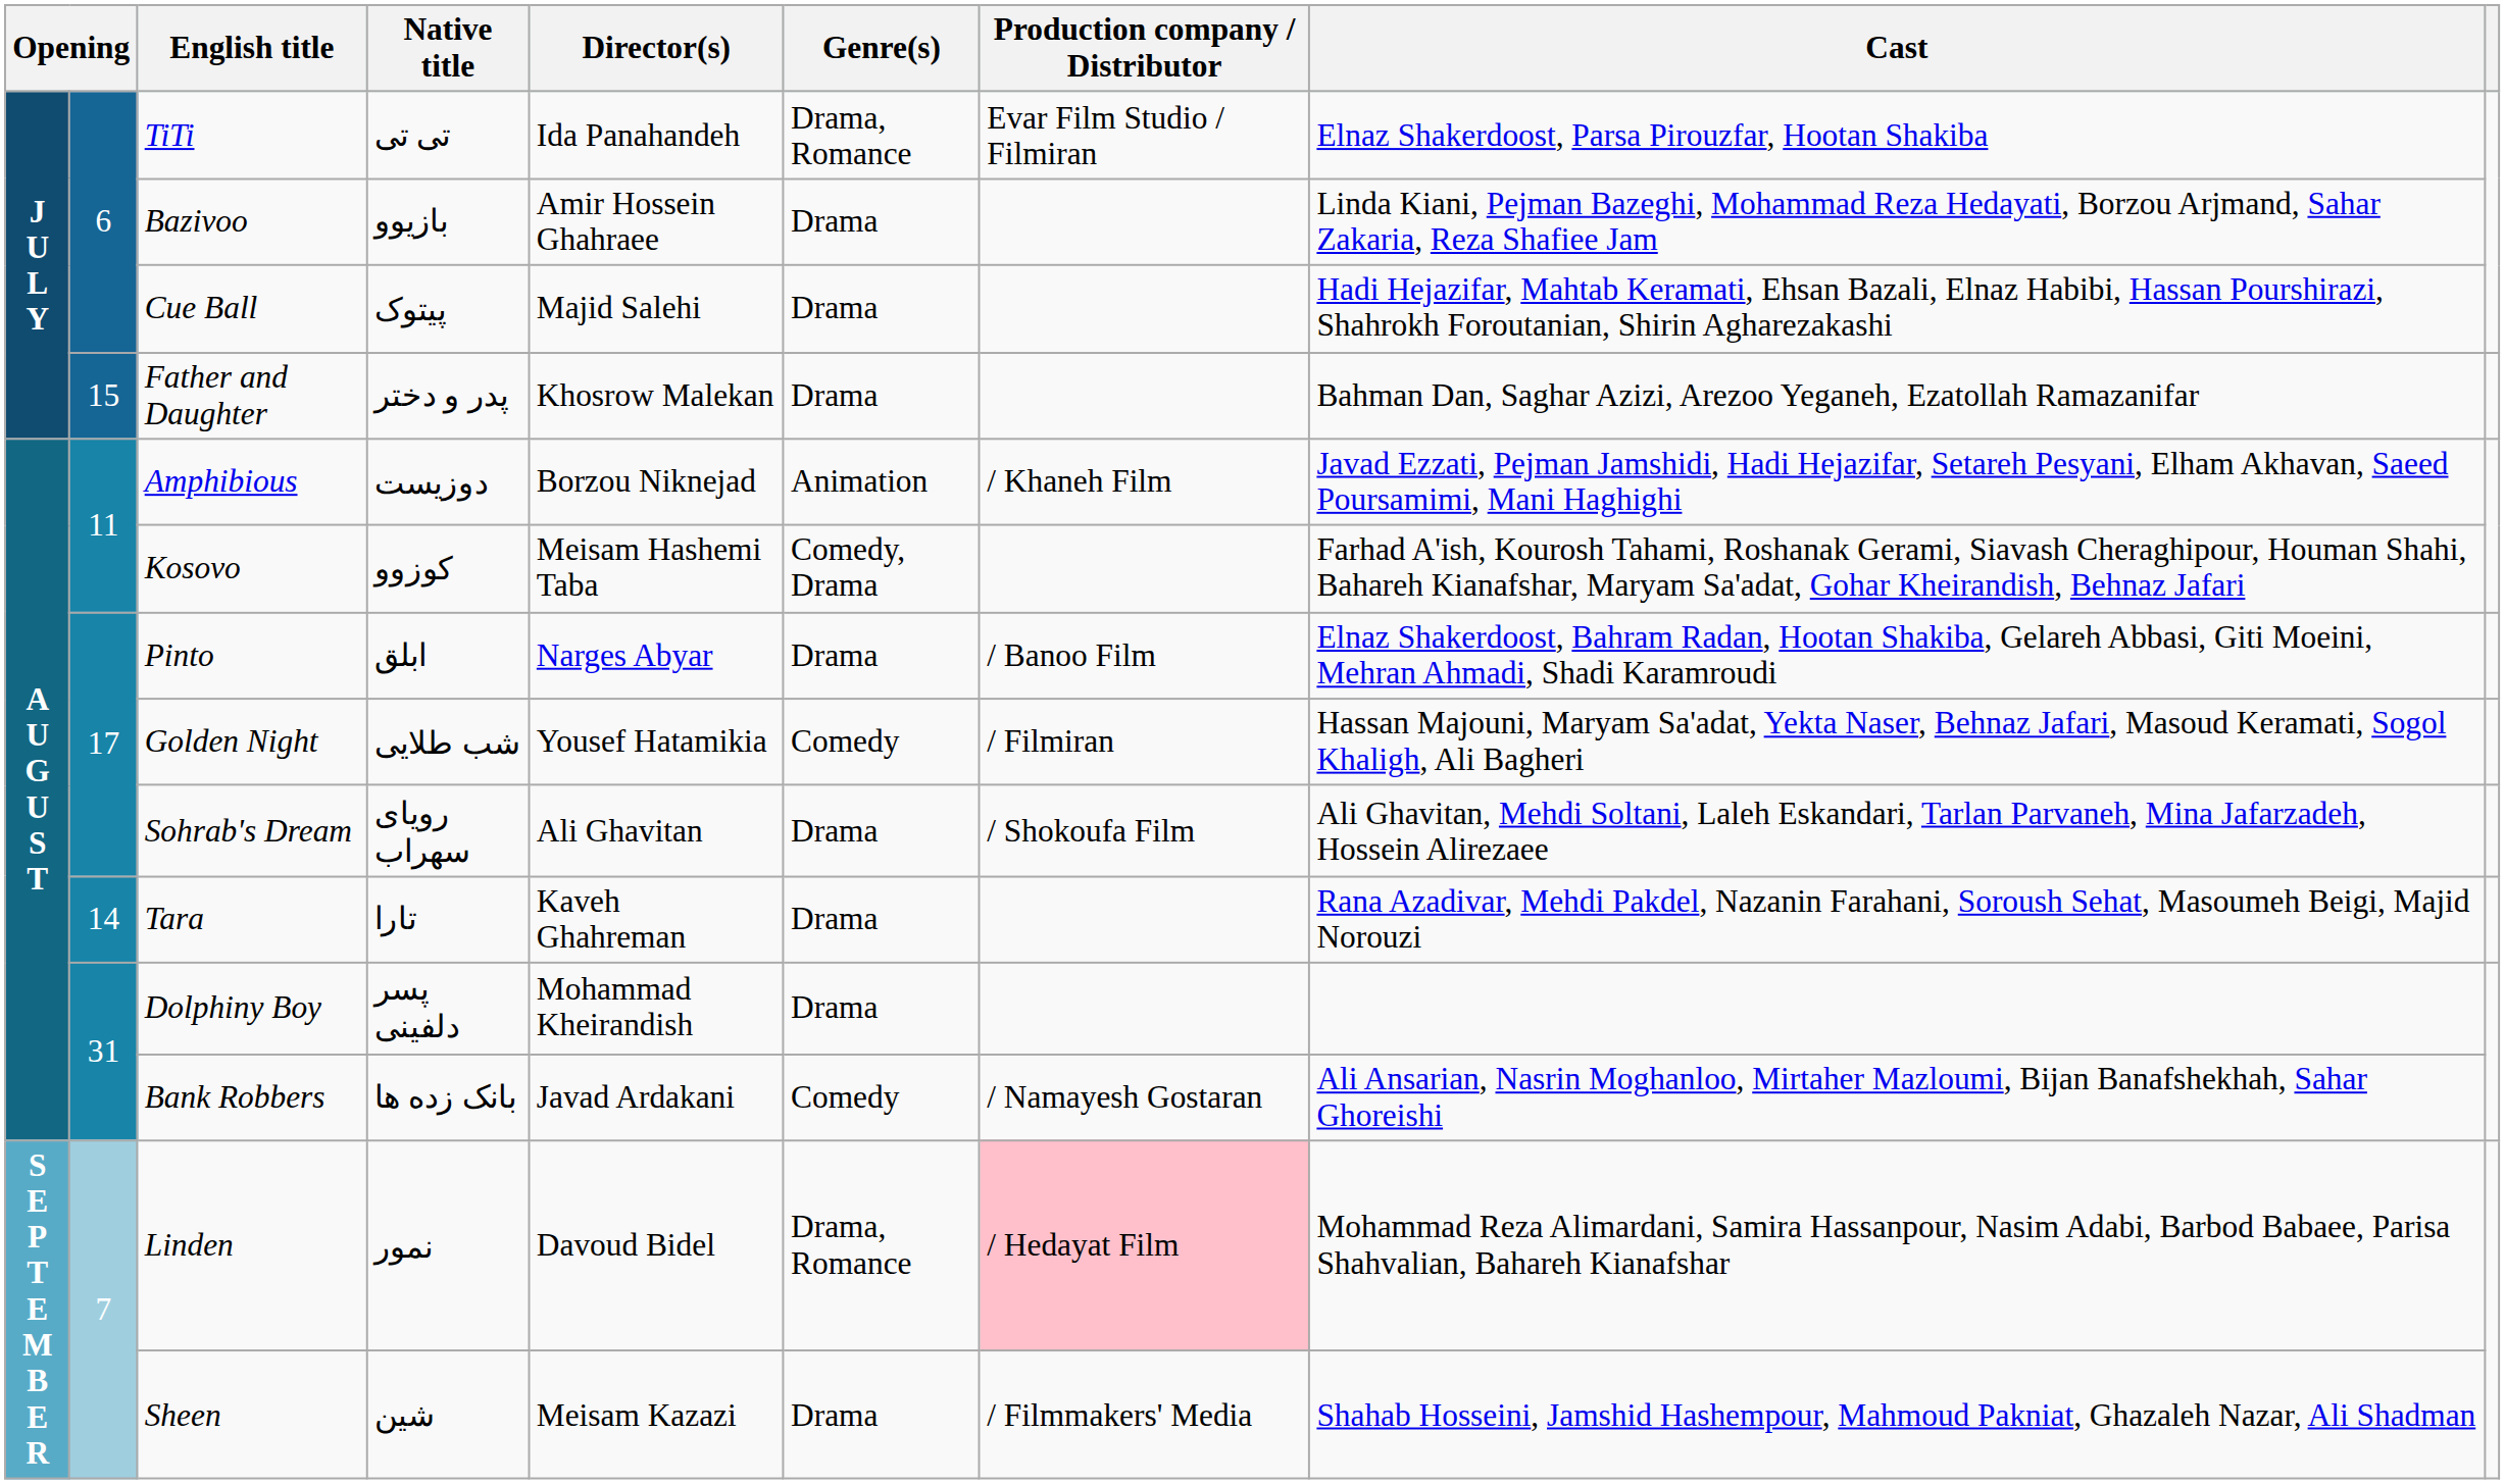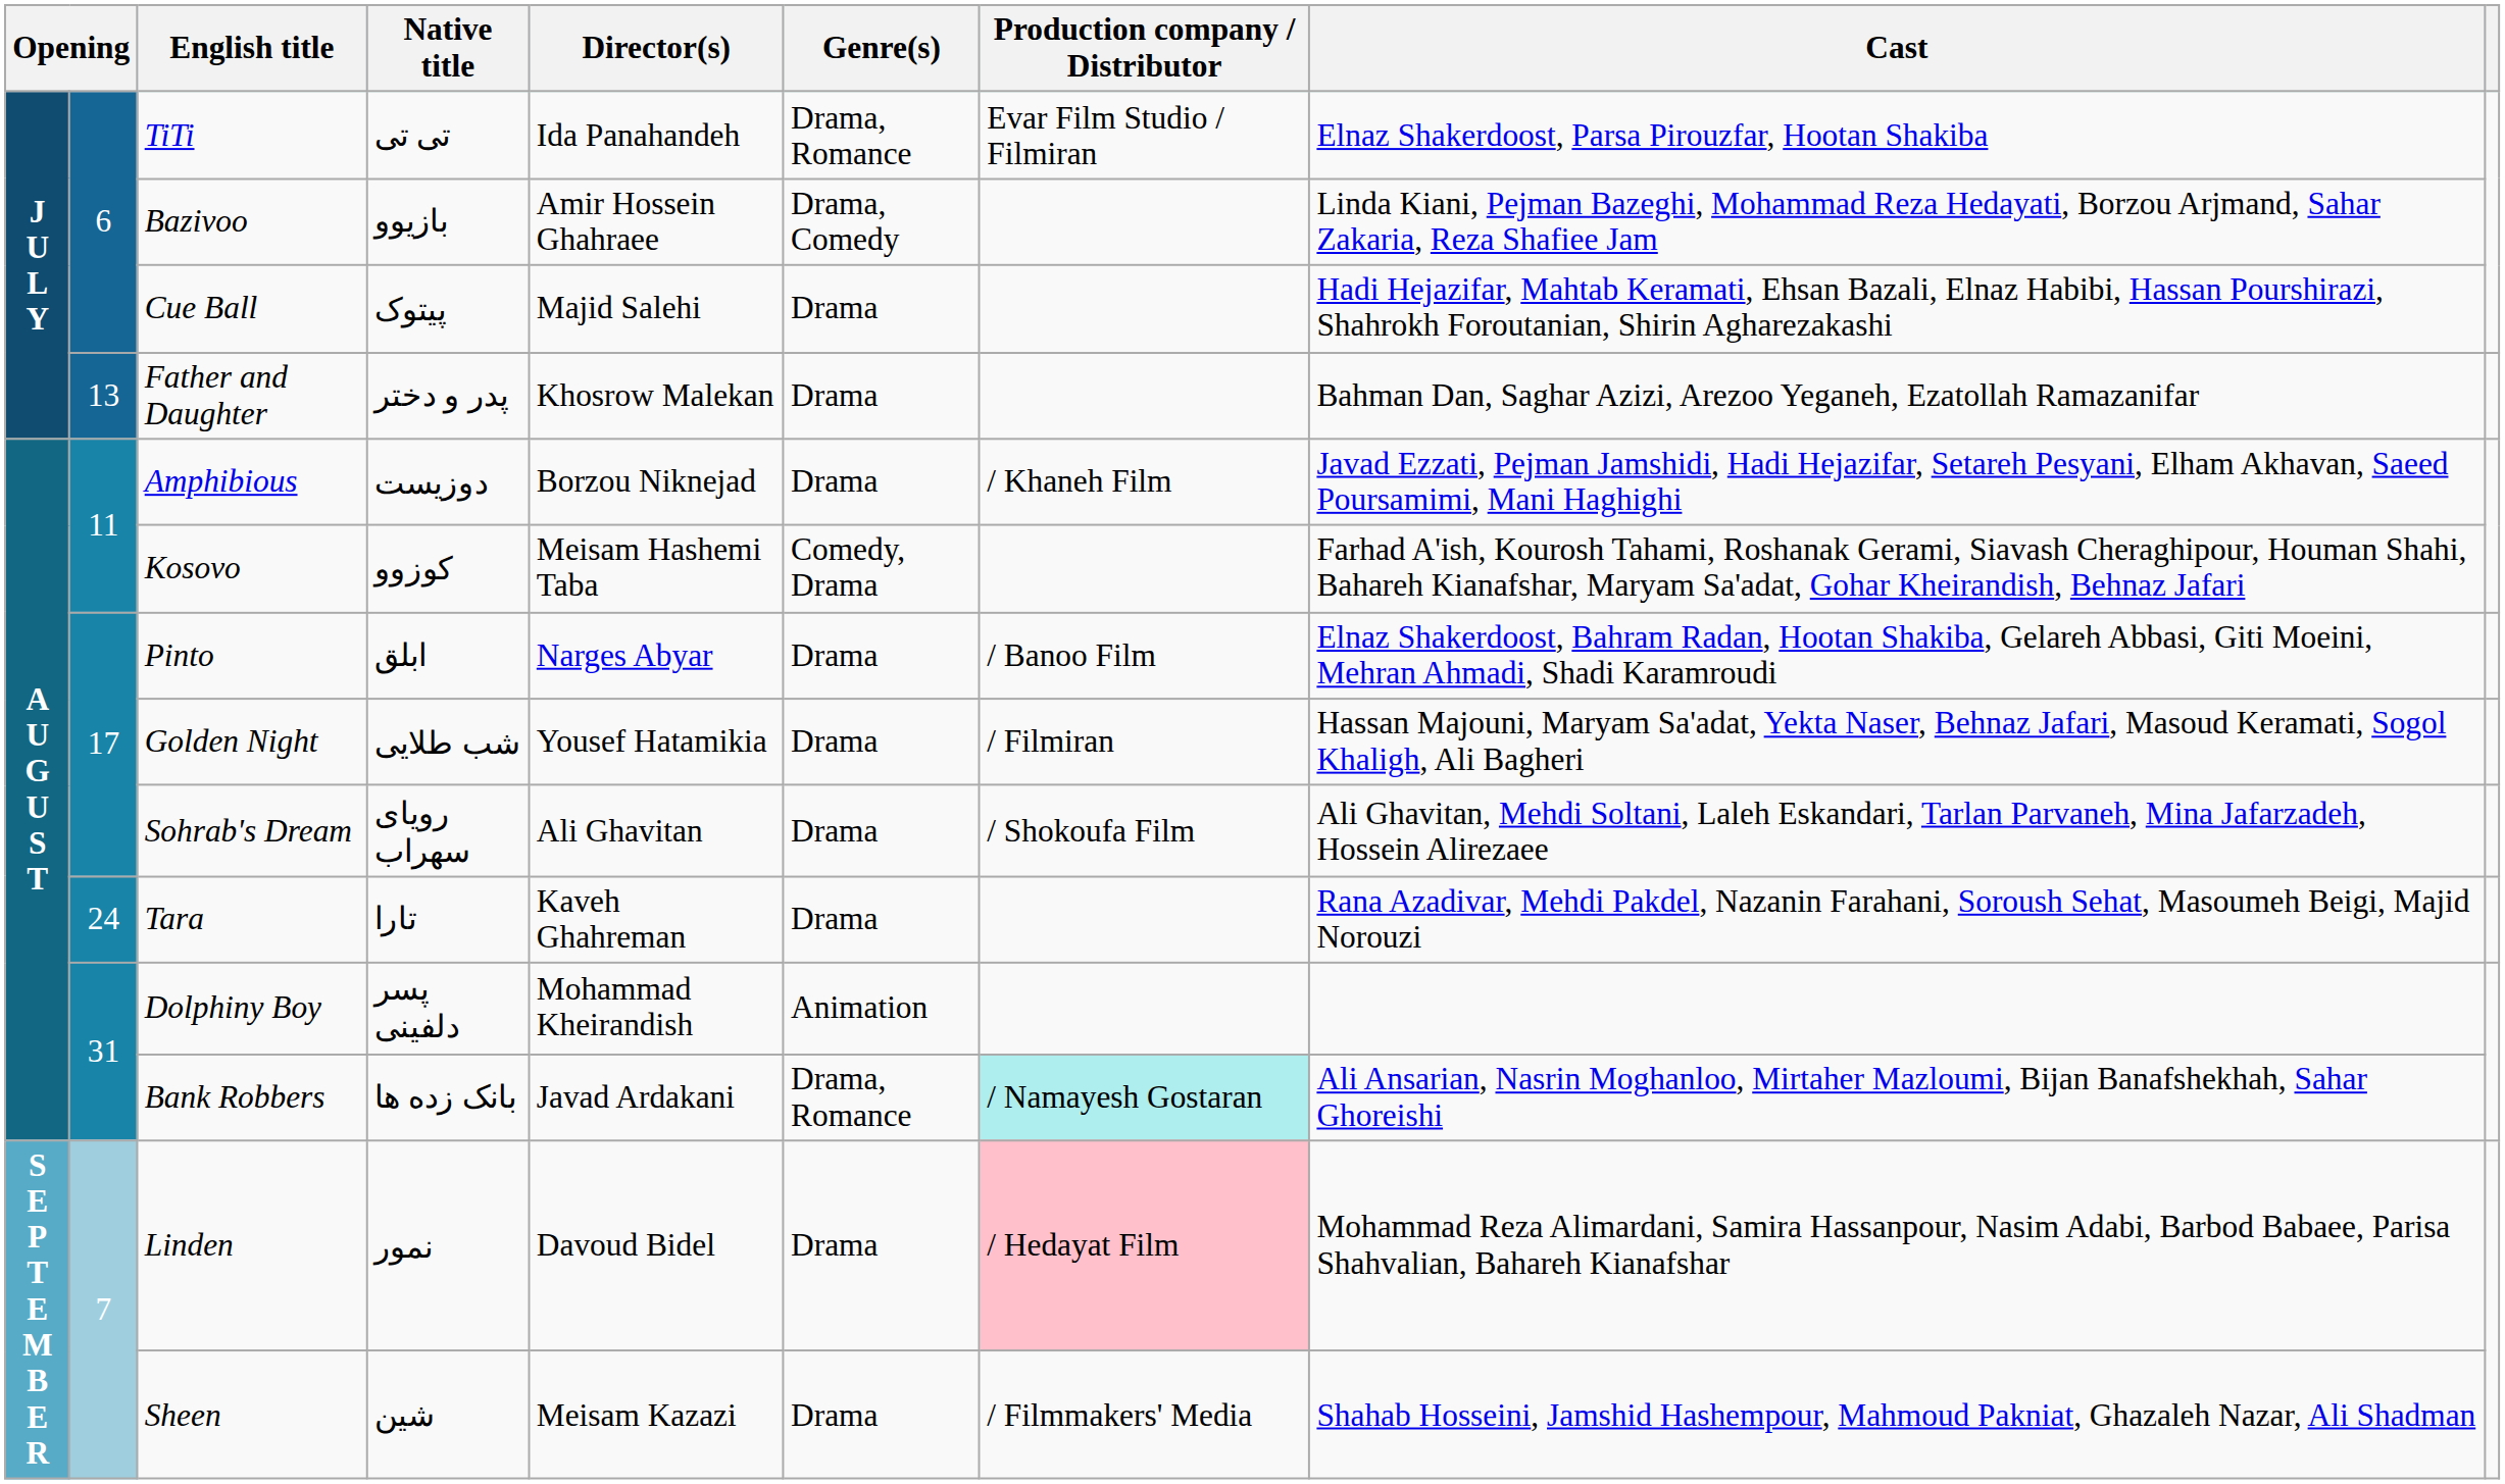Bazivoo | Genre(s): Drama -> Drama, Comedy
Father and Daughter | column 2: 15 -> 13
Amphibious | Genre(s): Animation -> Drama
Golden Night | Genre(s): Comedy -> Drama
Tara | column 2: 14 -> 24
Dolphiny Boy | Genre(s): Drama -> Animation
Bank Robbers | Genre(s): Comedy -> Drama, Romance
Bank Robbers | Production company / Distributor: no background -> paleturquoise background
Linden | Genre(s): Drama, Romance -> Drama
